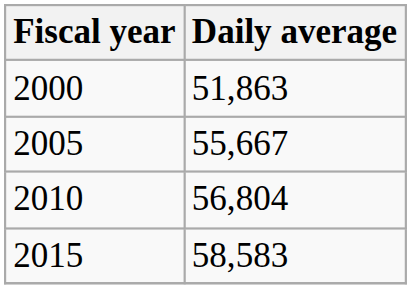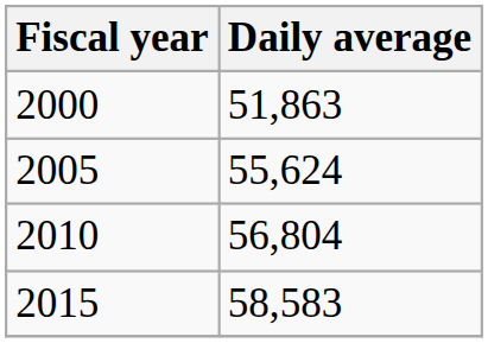2005 | Daily average: 55,667 -> 55,624
